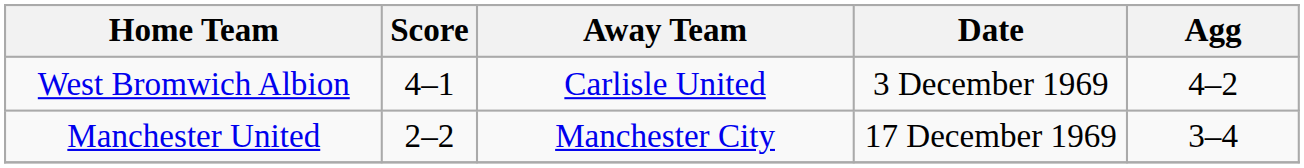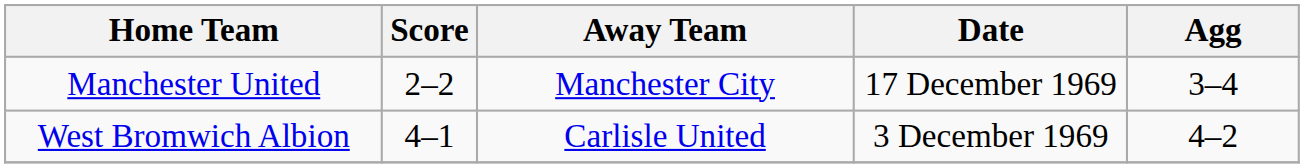rows swapped: Manchester United <-> West Bromwich Albion
